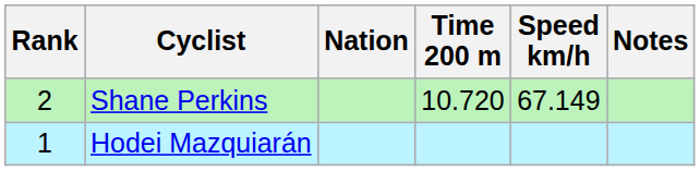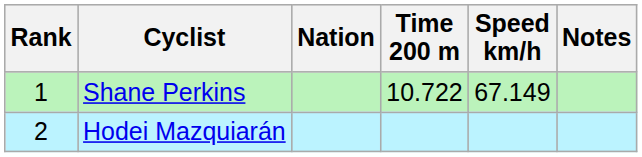Shane Perkins | Rank: 2 -> 1
Shane Perkins | Time 200 m: 10.720 -> 10.722
Hodei Mazquiarán | Rank: 1 -> 2
